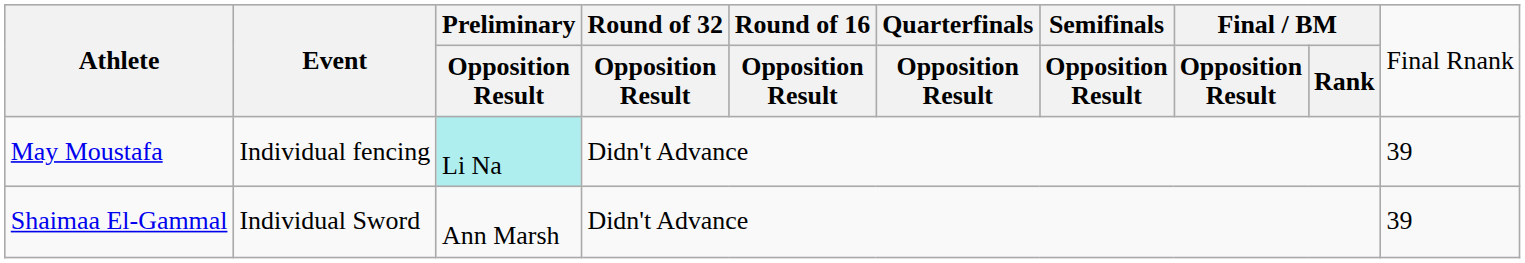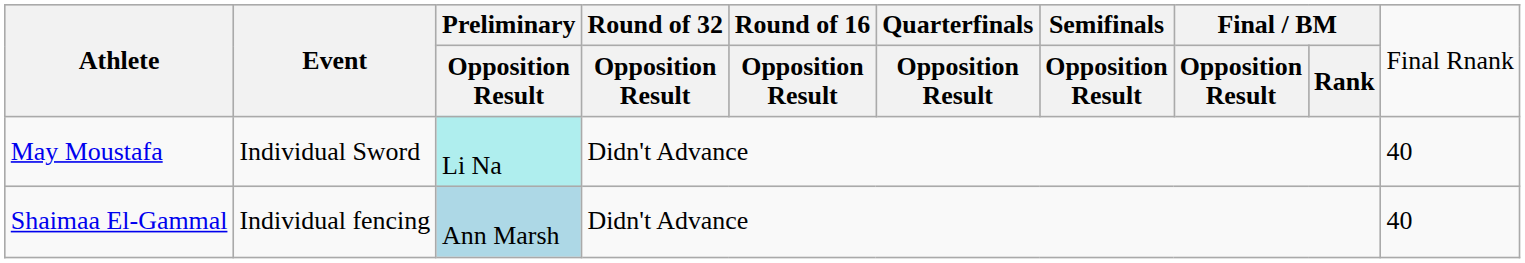May Moustafa | column 2: Individual fencing -> Individual Sword
May Moustafa | column 10: 39 -> 40
Shaimaa El-Gammal | column 2: Individual Sword -> Individual fencing
Shaimaa El-Gammal | column 3: no background -> lightblue background
Shaimaa El-Gammal | column 10: 39 -> 40
